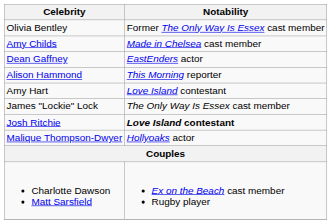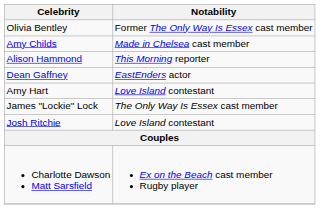rows swapped: Dean Gaffney <-> Alison Hammond
Josh Ritchie | Notability: bold -> normal
- row: Malique Thompson-Dwyer | Hollyoaks actor
